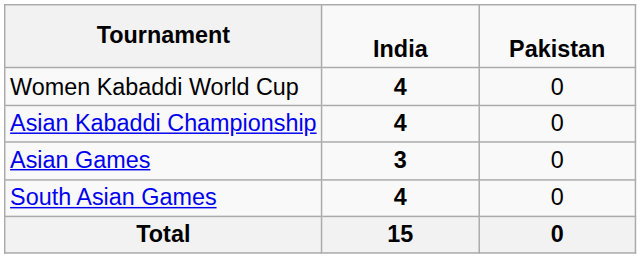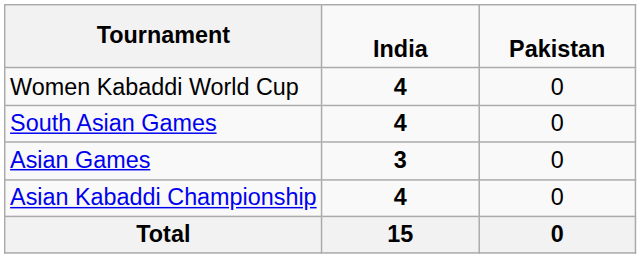rows swapped: Asian Kabaddi Championship <-> South Asian Games
